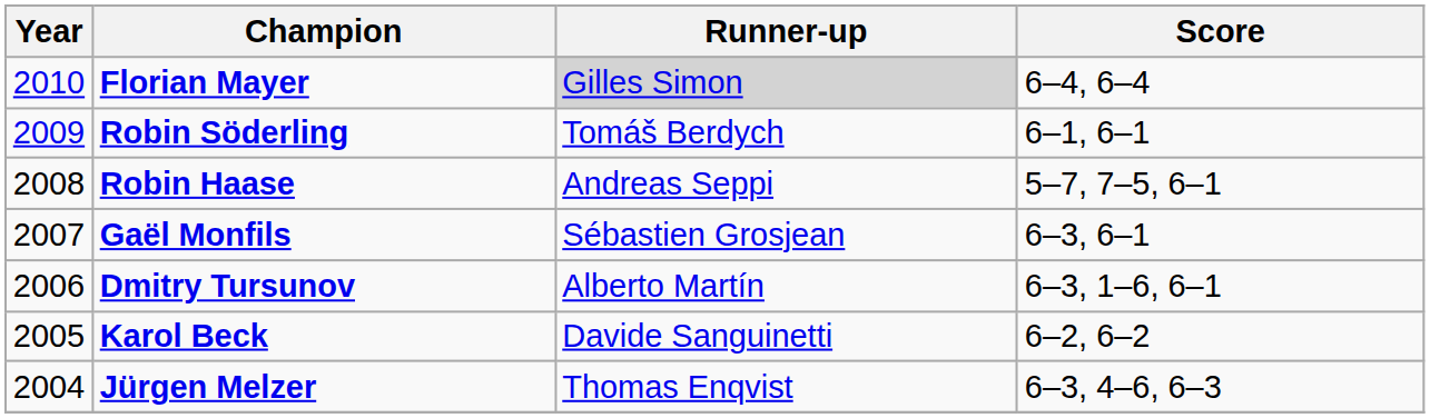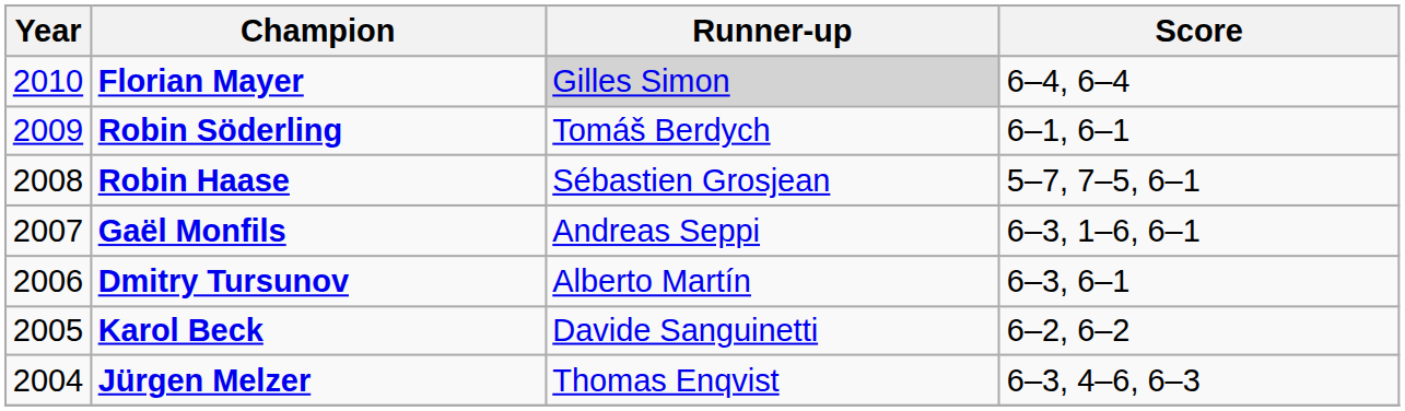Robin Haase | Runner-up: Andreas Seppi -> Sébastien Grosjean
Gaël Monfils | Runner-up: Sébastien Grosjean -> Andreas Seppi
Gaël Monfils | Score: 6–3, 6–1 -> 6–3, 1–6, 6–1
Dmitry Tursunov | Score: 6–3, 1–6, 6–1 -> 6–3, 6–1
